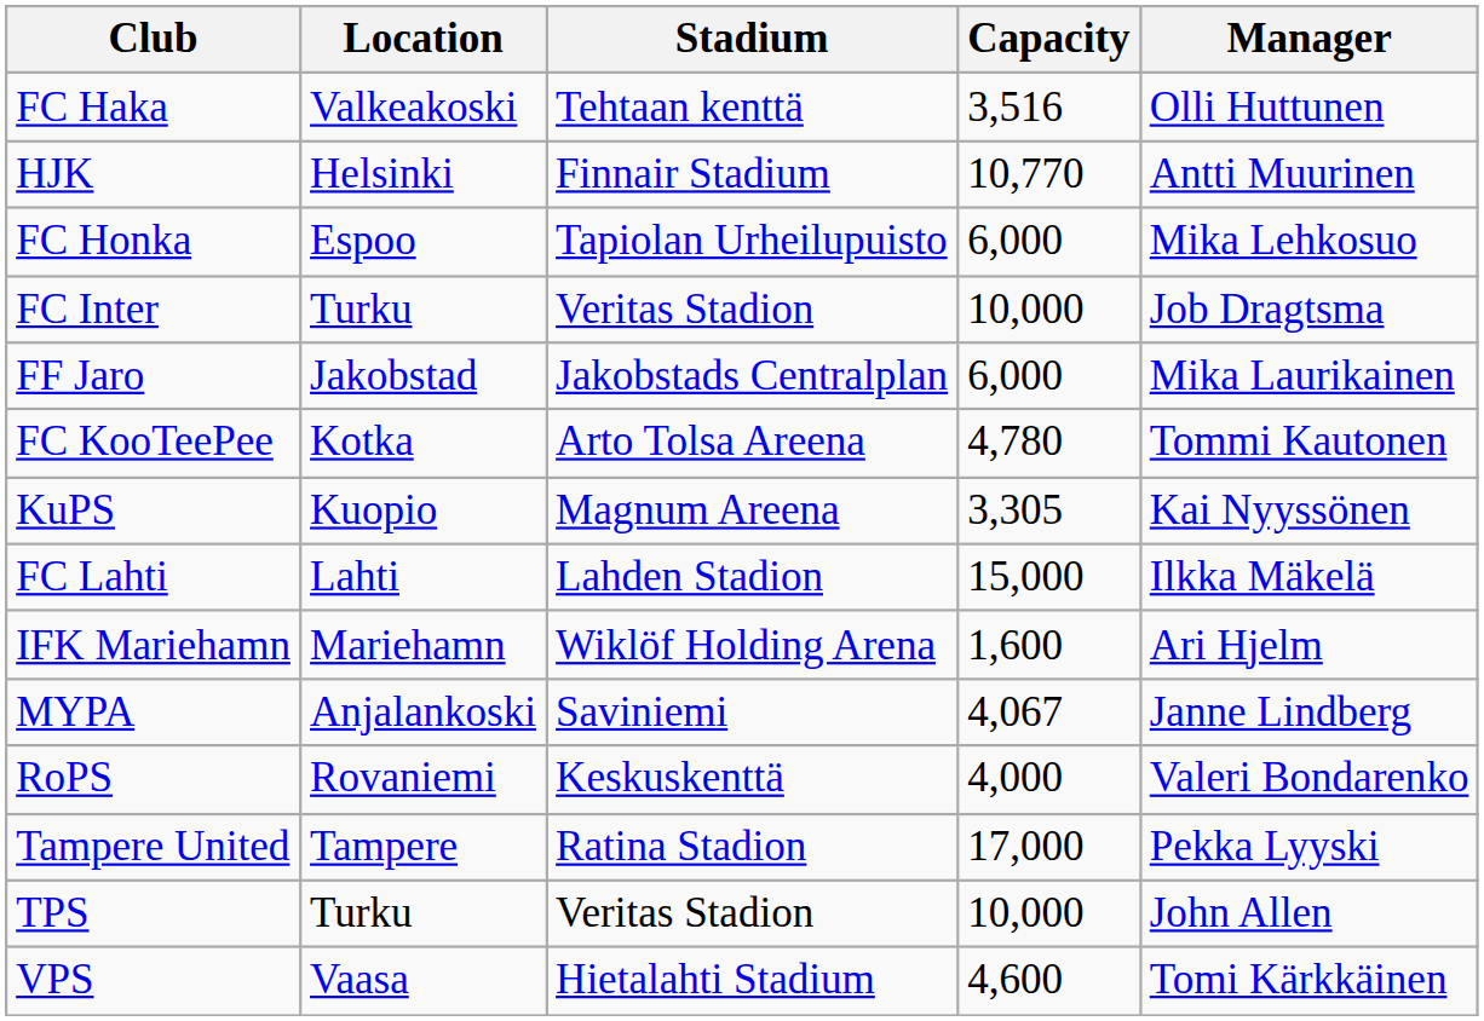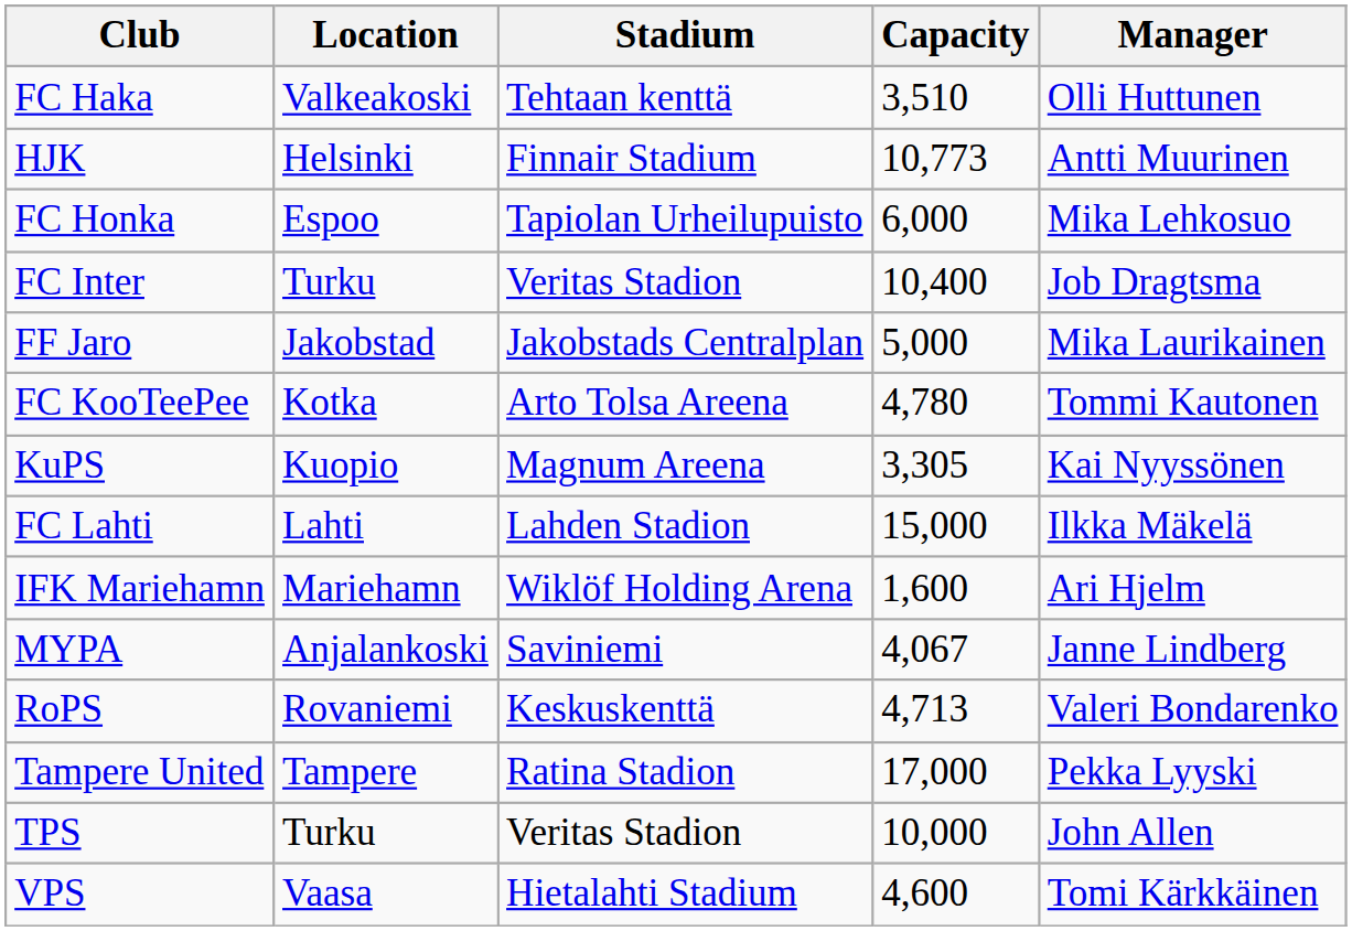FC Haka | Capacity: 3,516 -> 3,510
HJK | Capacity: 10,770 -> 10,773
FC Inter | Capacity: 10,000 -> 10,400
FF Jaro | Capacity: 6,000 -> 5,000
RoPS | Capacity: 4,000 -> 4,713
